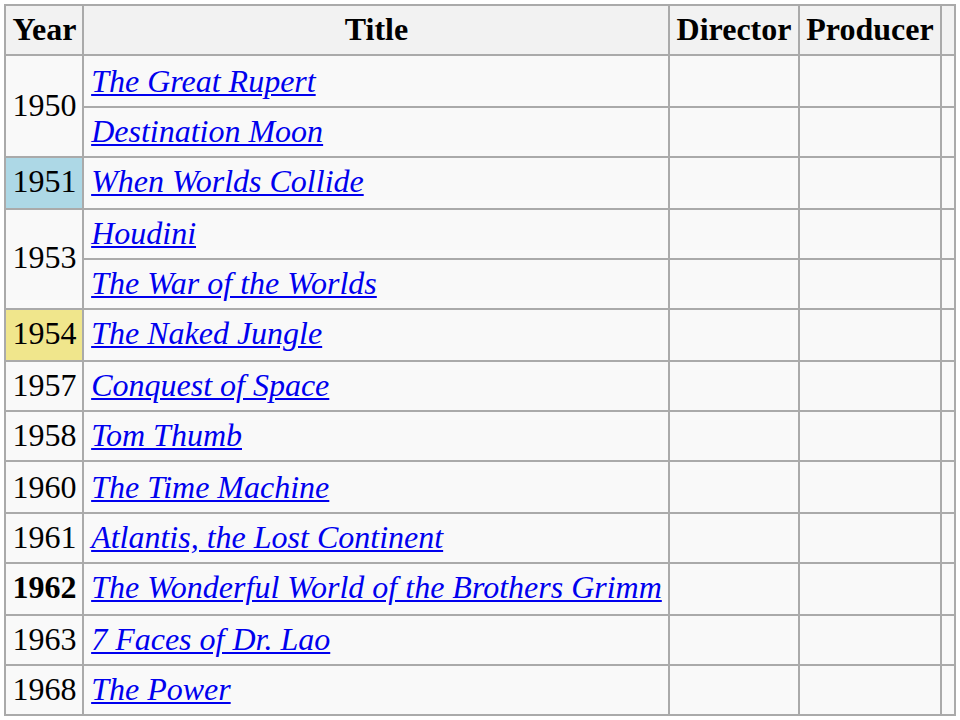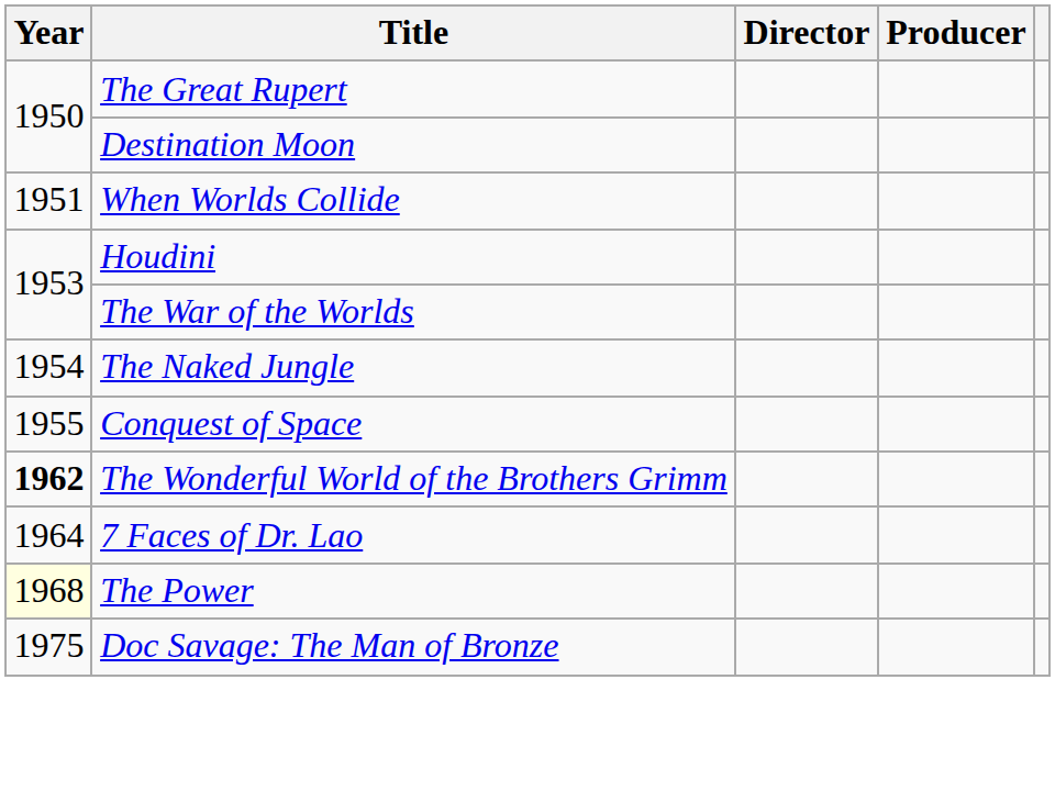When Worlds Collide | Year: lightblue background -> no background
The Naked Jungle | Year: khaki background -> no background
Conquest of Space | Year: 1957 -> 1955
- row: 1958 | Tom Thumb
- row: 1960 | The Time Machine
- row: 1961 | Atlantis, the Lost Continent
7 Faces of Dr. Lao | Year: 1963 -> 1964
The Power | Year: no background -> lightyellow background
+ row: 1975 | Doc Savage: The Man of Bronze
